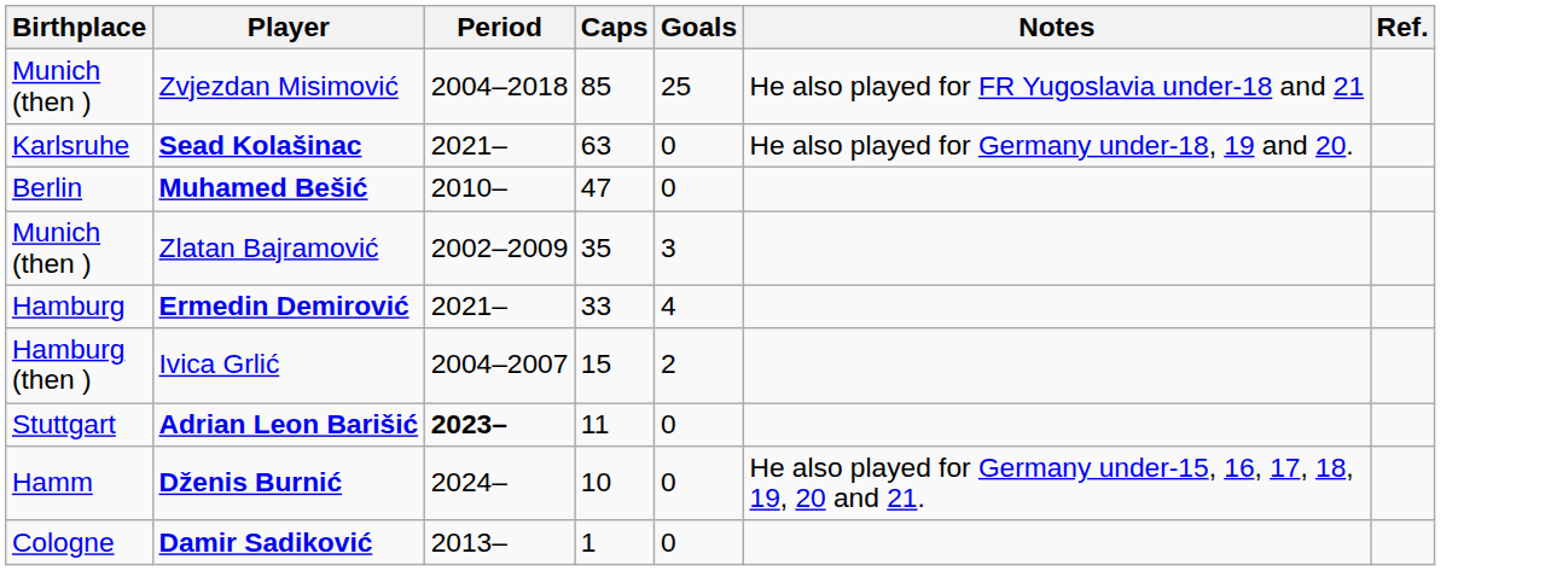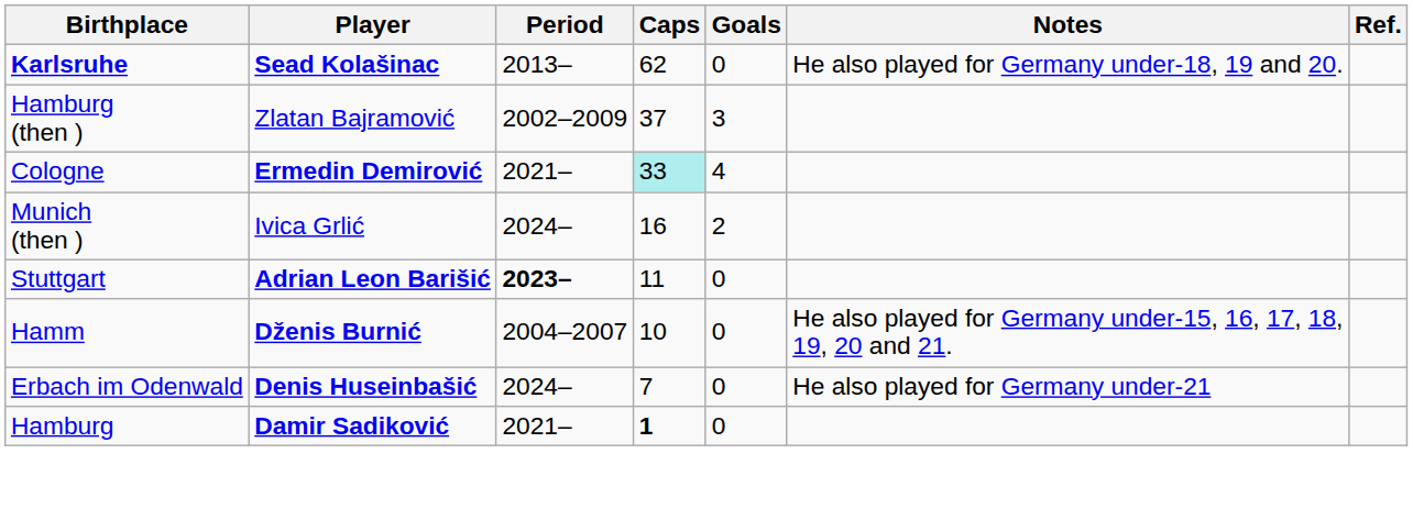- row: Munich (then ) | Zvjezdan Misimović | 2004–2018 | 85 | 25 | He also played for FR Yugoslavia under-18 and 21
Sead Kolašinac | Birthplace: normal -> bold
Sead Kolašinac | Period: 2021– -> 2013–
Sead Kolašinac | Caps: 63 -> 62
- row: Berlin | Muhamed Bešić | 2010– | 47 | 0
Zlatan Bajramović | Birthplace: Munich (then ) -> Hamburg (then )
Zlatan Bajramović | Caps: 35 -> 37
Ermedin Demirović | Birthplace: Hamburg -> Cologne
Ermedin Demirović | Caps: no background -> paleturquoise background
Ivica Grlić | Birthplace: Hamburg (then ) -> Munich (then )
Ivica Grlić | Period: 2004–2007 -> 2024–
Ivica Grlić | Caps: 15 -> 16
Dženis Burnić | Period: 2024– -> 2004–2007
+ row: Erbach im Odenwald | Denis Huseinbašić | 2024– | 7 | 0 | He also played for Germany under-21
Damir Sadiković | Birthplace: Cologne -> Hamburg
Damir Sadiković | Period: 2013– -> 2021–
Damir Sadiković | Caps: normal -> bold
